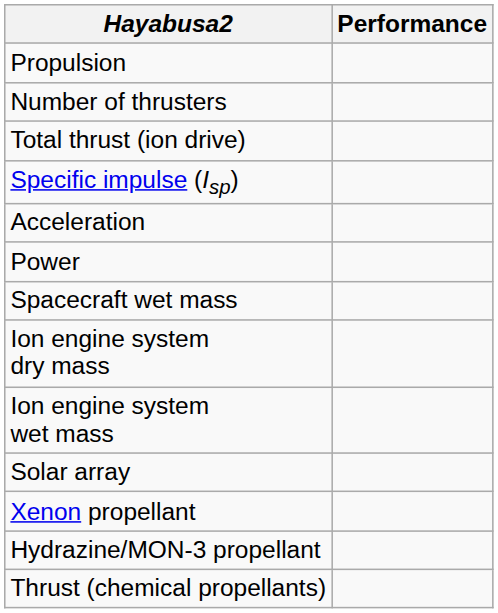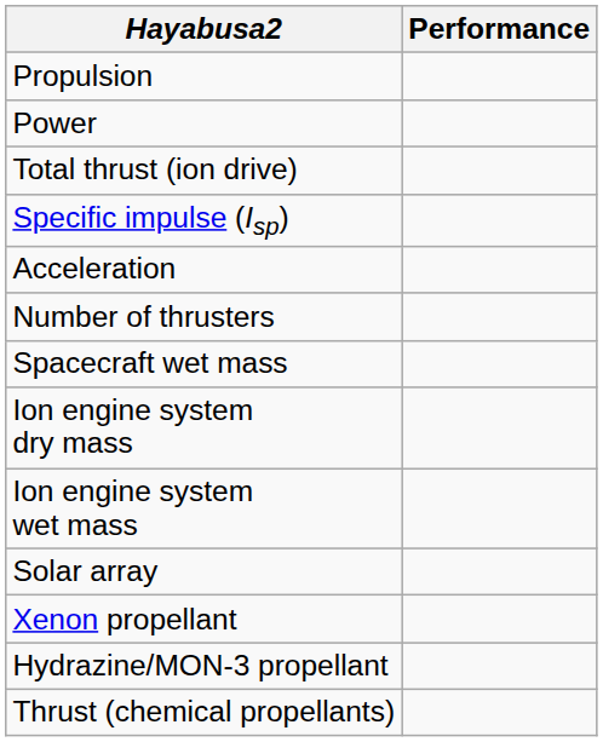rows swapped: Number of thrusters <-> Power
